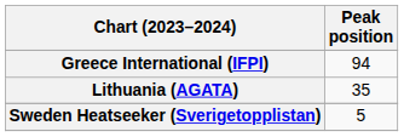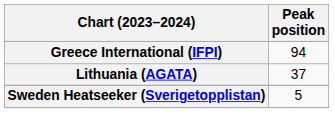Lithuania (AGATA) | Peak position: 35 -> 37
